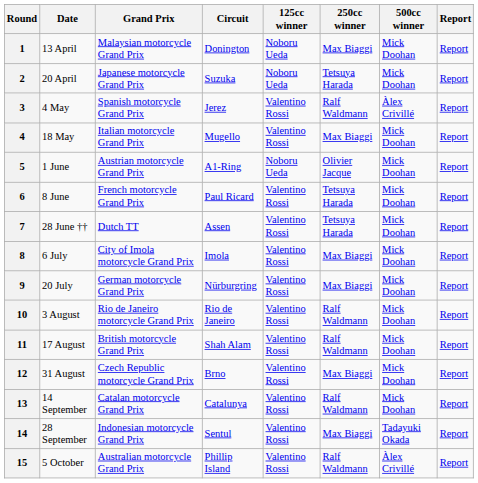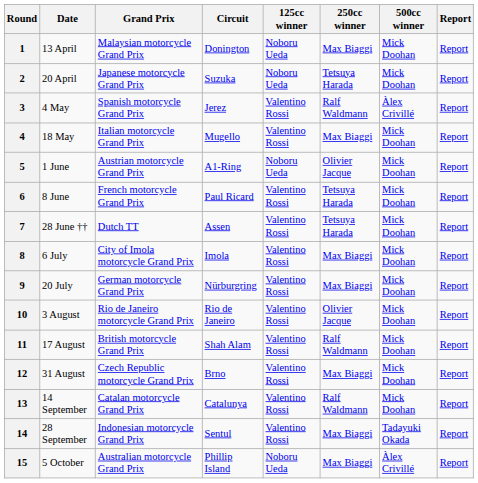10 | 250cc winner: Ralf Waldmann -> Olivier Jacque
15 | 125cc winner: Valentino Rossi -> Noboru Ueda
15 | 250cc winner: Ralf Waldmann -> Max Biaggi
